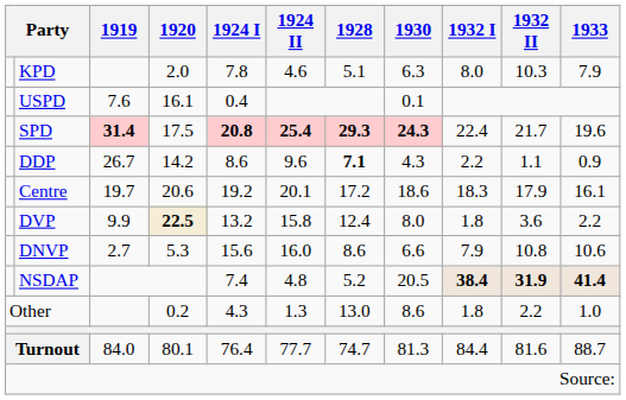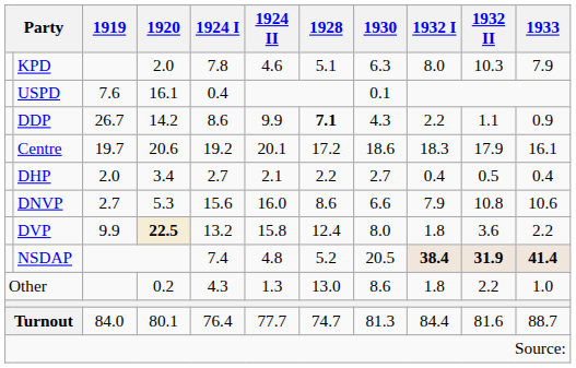- row: SPD | 31.4 | 17.5 | 20.8 | 25.4 | 29.3 | 24.3 | 22.4 | 21.7 | 19.6
DDP | 1924 II: 9.6 -> 9.9
+ row: DHP | 2.0 | 3.4 | 2.7 | 2.1 | 2.2 | 2.7 | 0.4 | 0.5 | 0.4
rows swapped: DVP <-> DNVP
